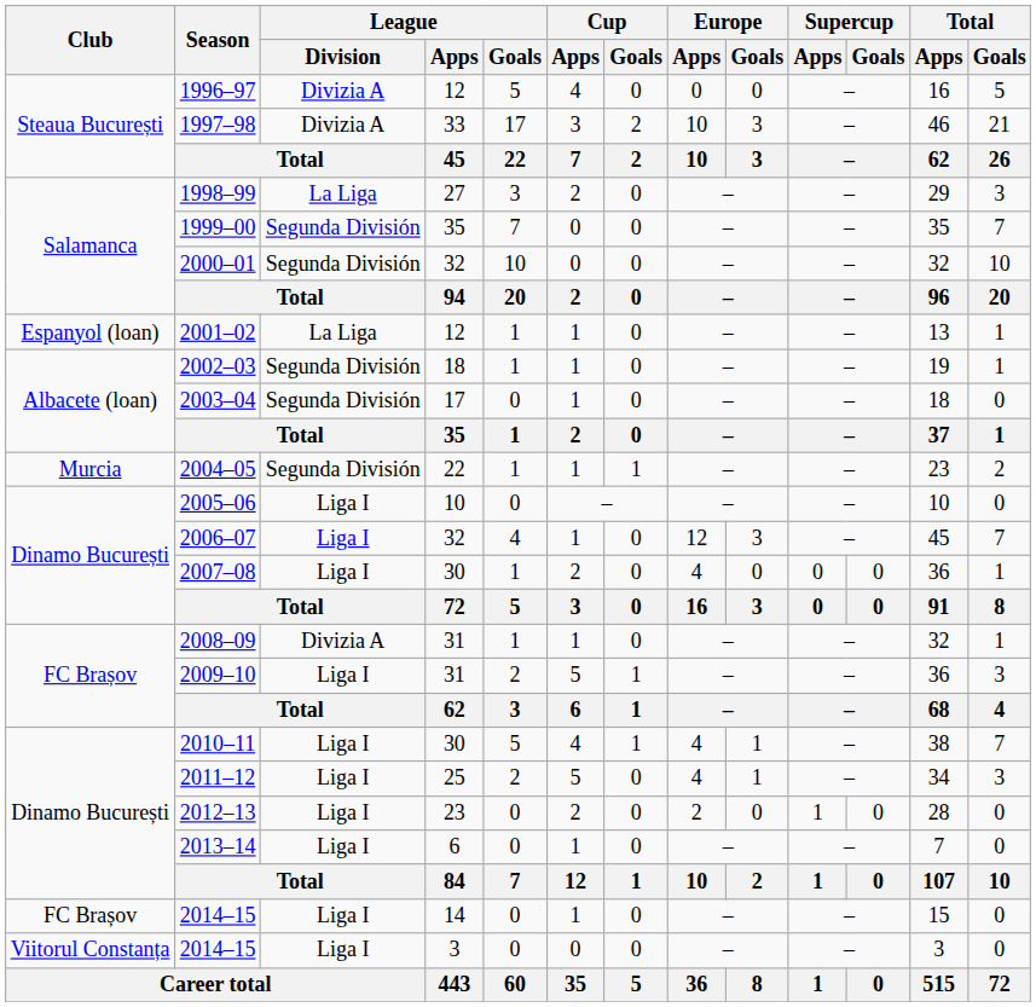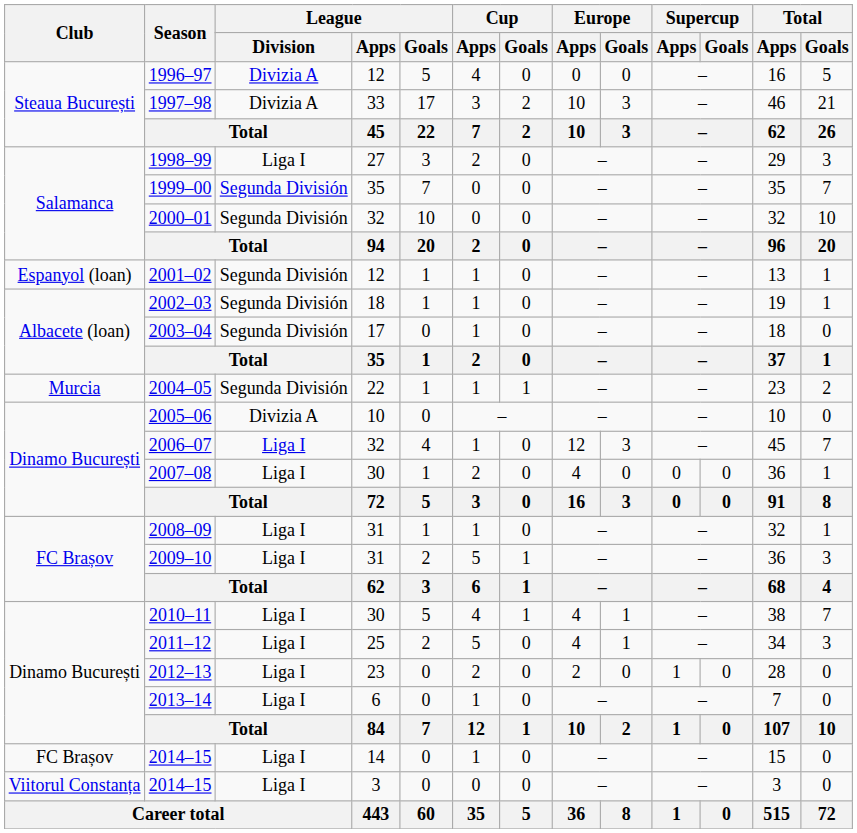1998–99 | League / Division: La Liga -> Liga I
2001–02 | League / Division: La Liga -> Segunda División
2005–06 | League / Division: Liga I -> Divizia A
2008–09 | League / Division: Divizia A -> Liga I
